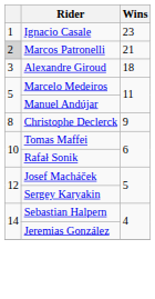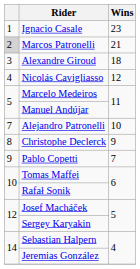+ row: 4 | Nicolás Cavigliasso | 12
+ row: 7 | Alejandro Patronelli | 10
+ row: 9 | Pablo Copetti | 7
